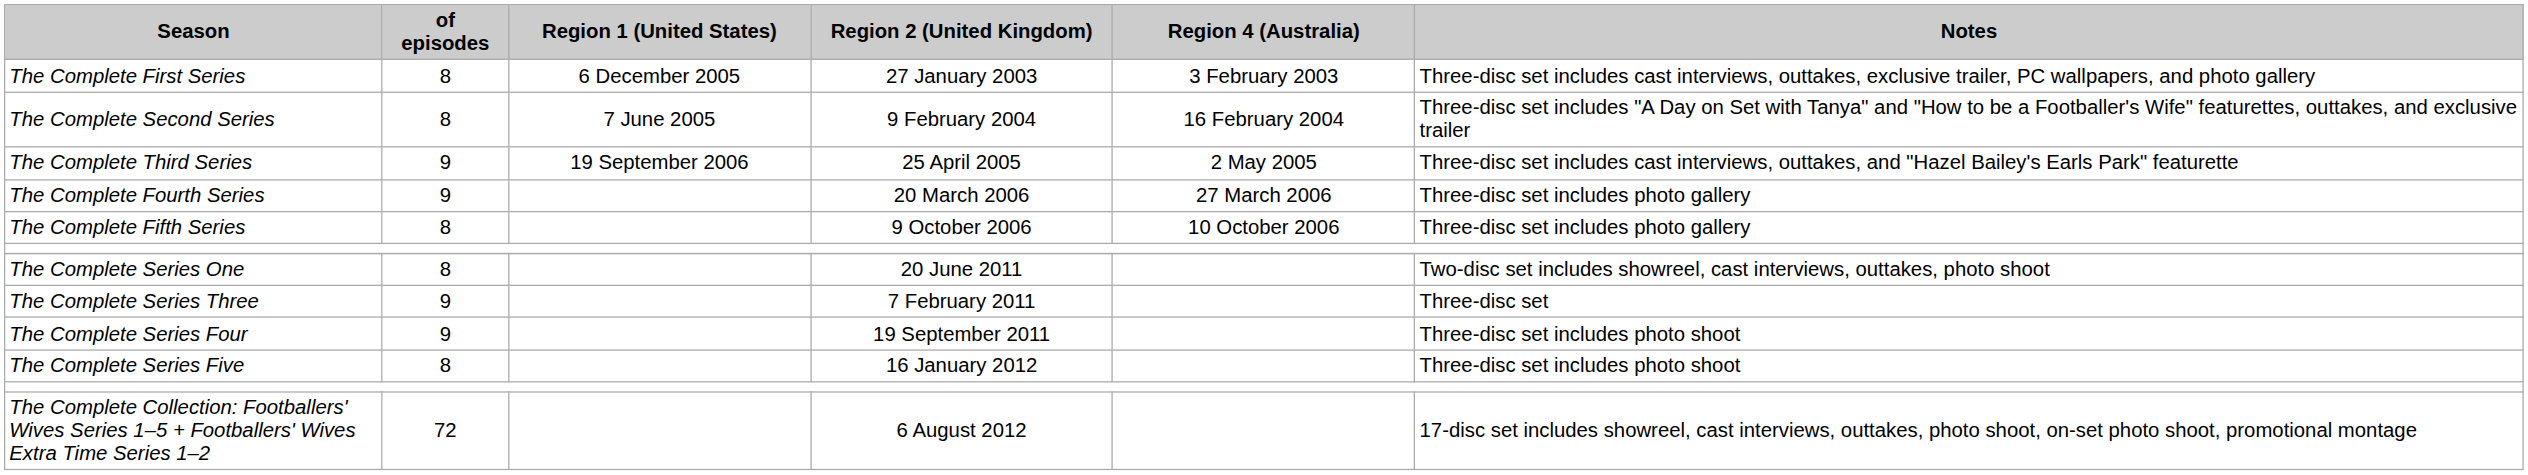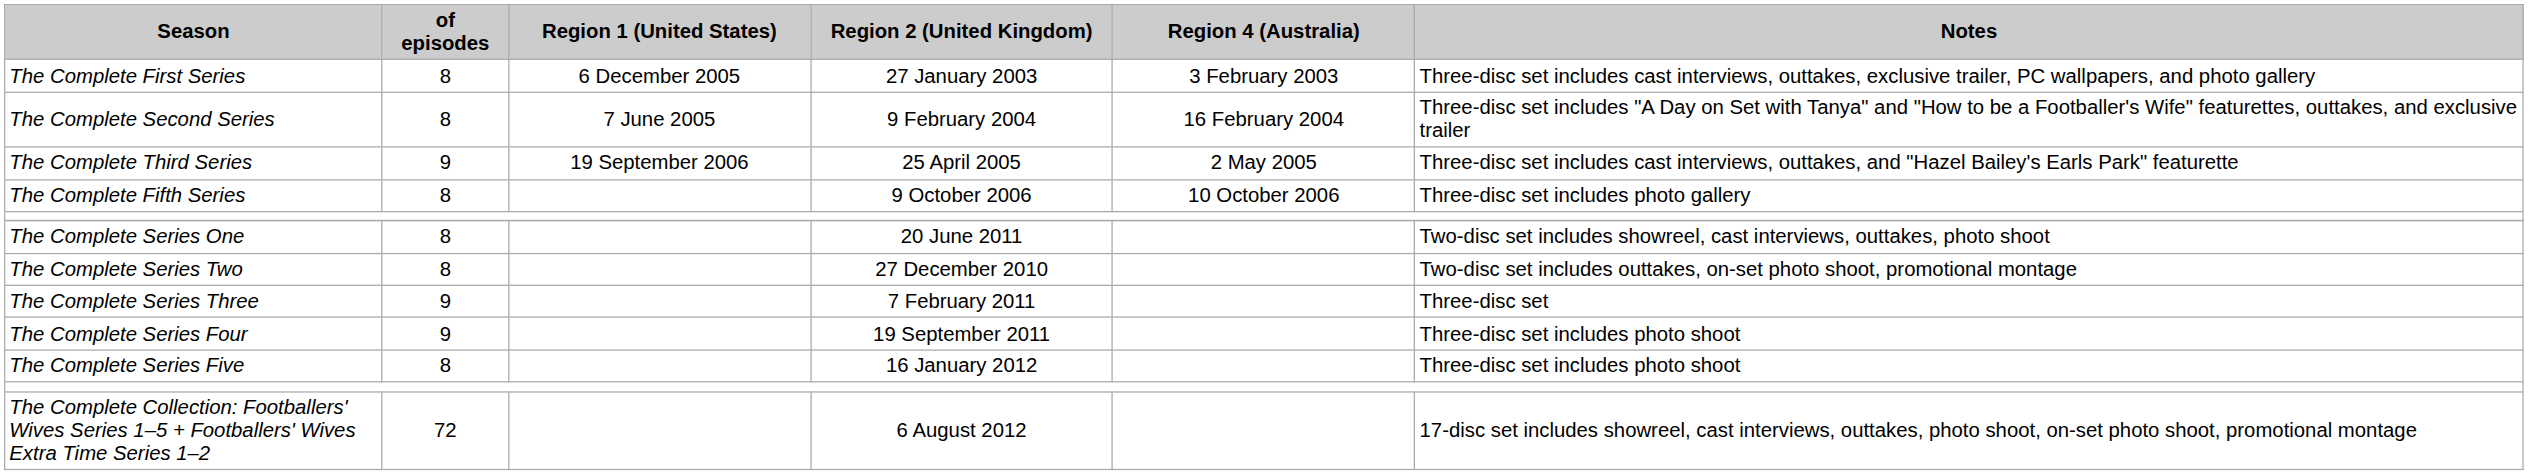- row: The Complete Fourth Series | 9 | 20 March 2006 | 27 March 2006 | Three-disc set includes photo gallery
+ row: The Complete Series Two | 8 | 27 December 2010 | Two-disc set includes outtakes, on-set photo shoot, promotional montage
